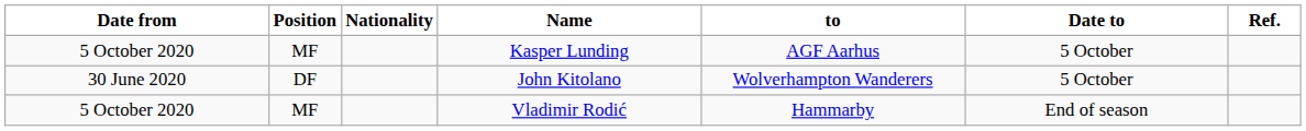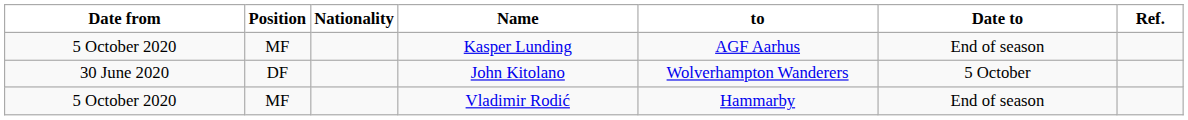Kasper Lunding | Date to: 5 October -> End of season
